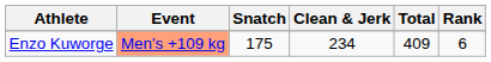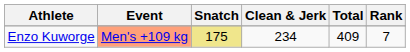Enzo Kuworge | Snatch: no background -> khaki background
Enzo Kuworge | Rank: 6 -> 7
